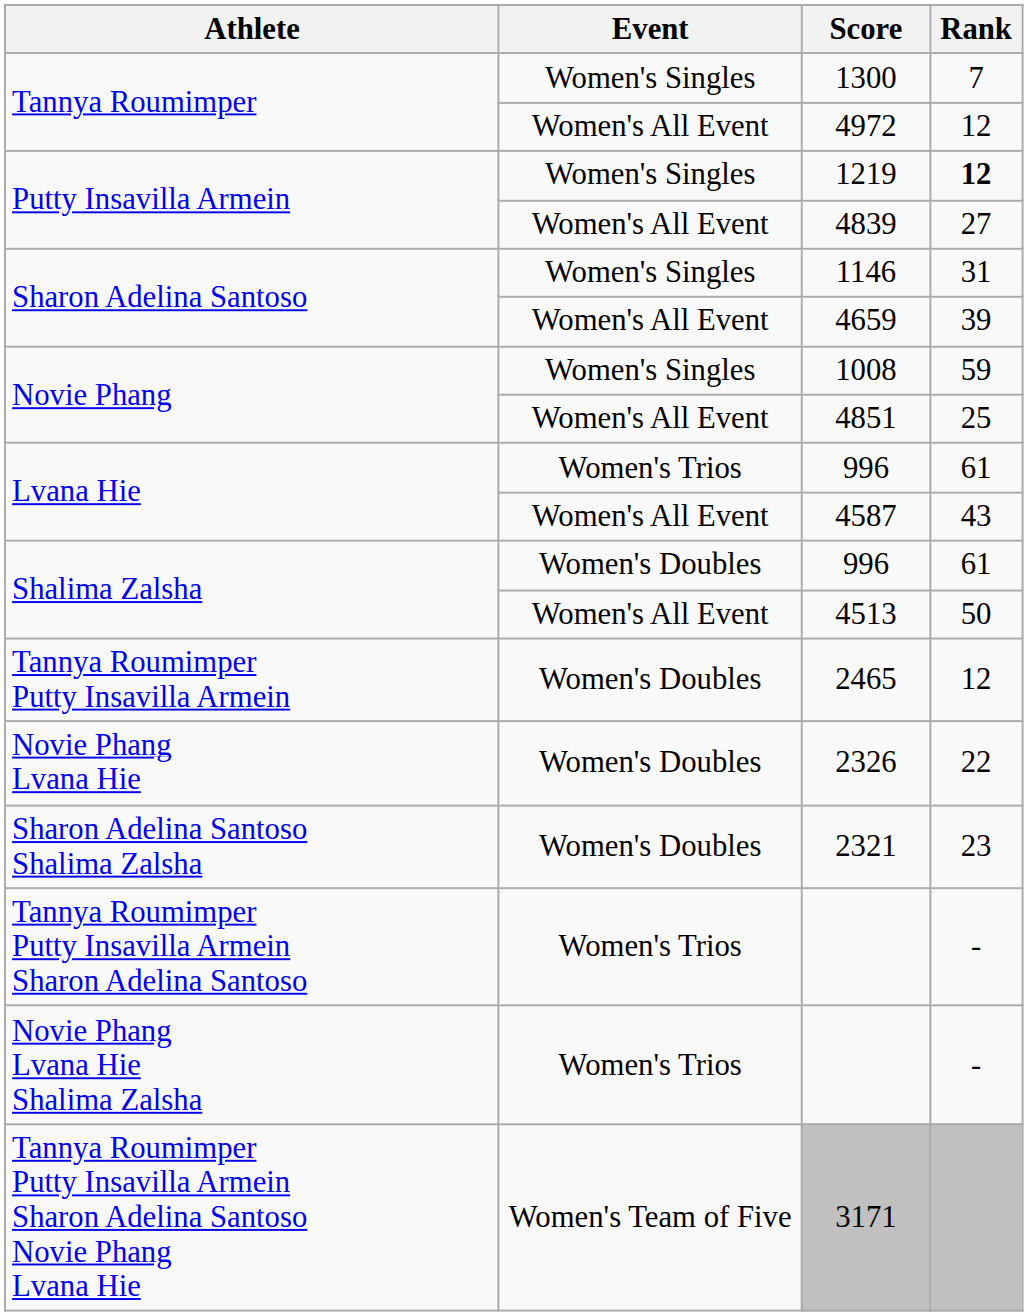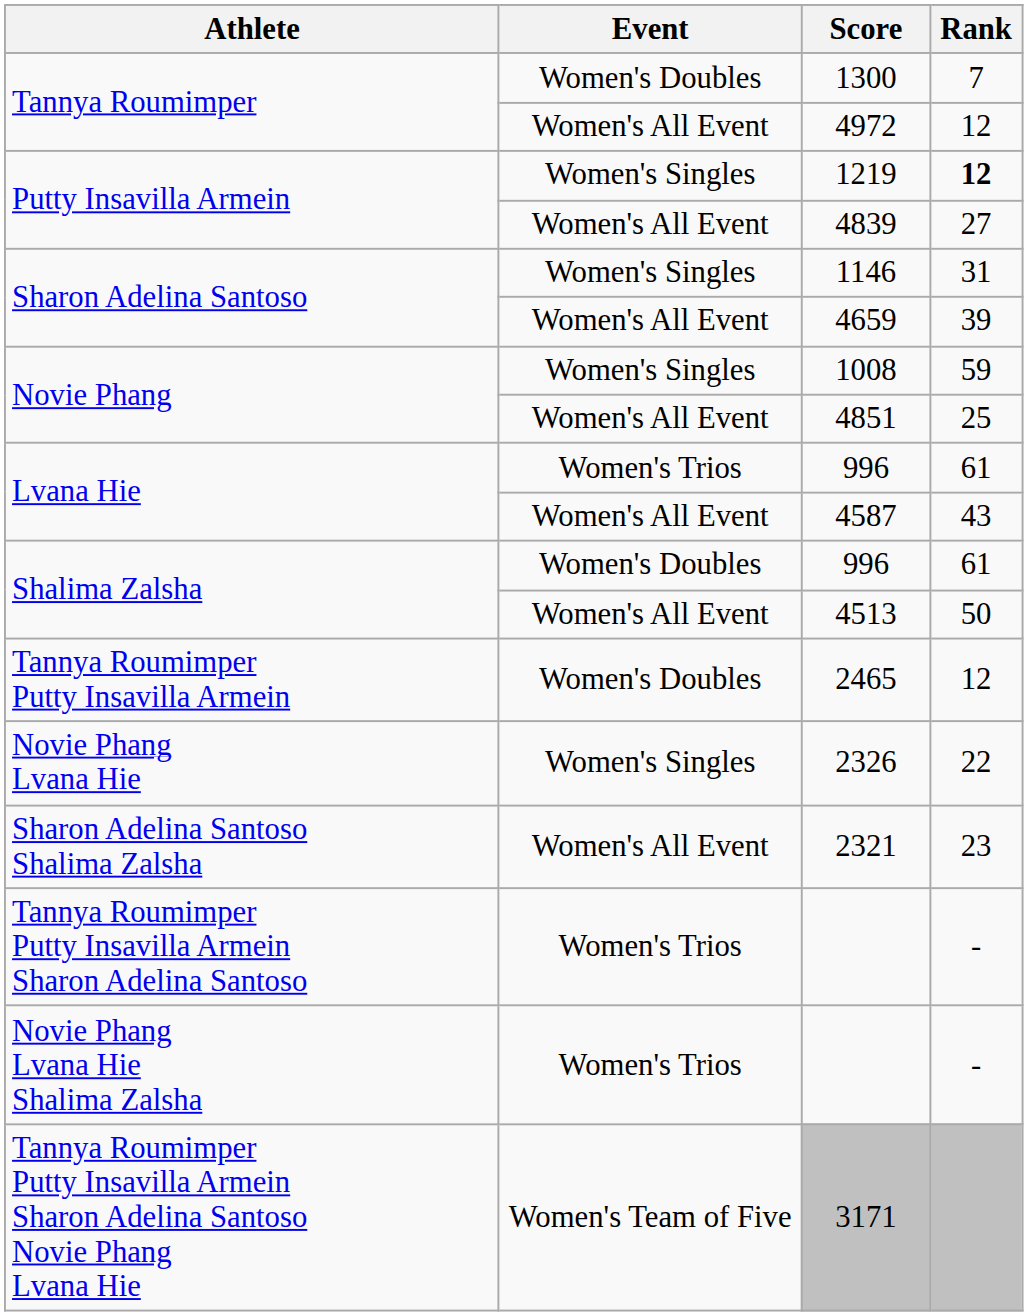1300 | Event: Women's Singles -> Women's Doubles
2326 | Event: Women's Doubles -> Women's Singles
2321 | Event: Women's Doubles -> Women's All Event
